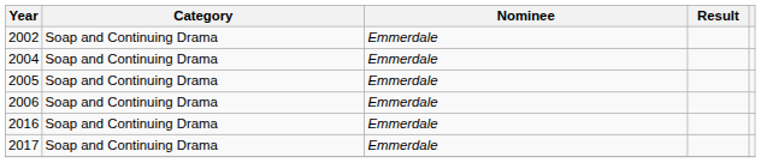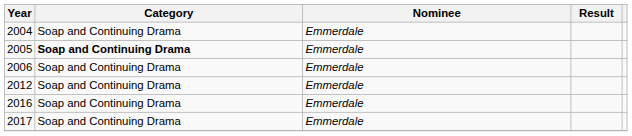- row: 2002 | Soap and Continuing Drama | Emmerdale
2005 | Category: normal -> bold
+ row: 2012 | Soap and Continuing Drama | Emmerdale
